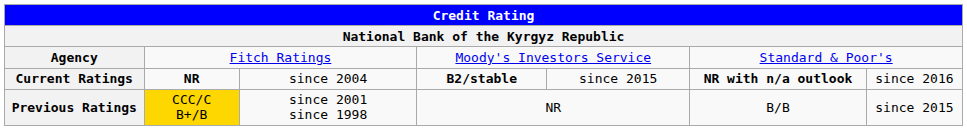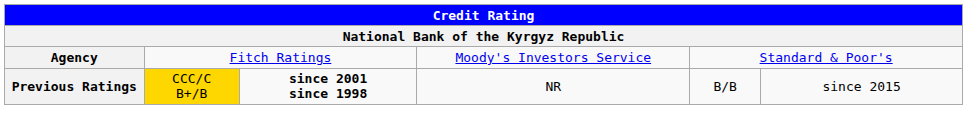- row: Current Ratings | NR | since 2004 | B2/stable | since 2015 | NR with n/a outlook | since 2016
Previous Ratings | column 3: normal -> bold
